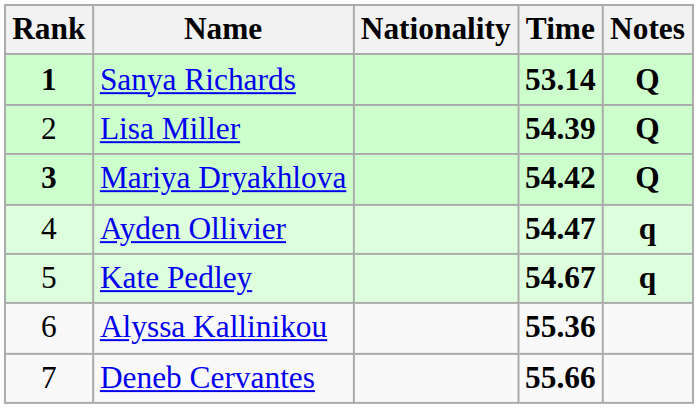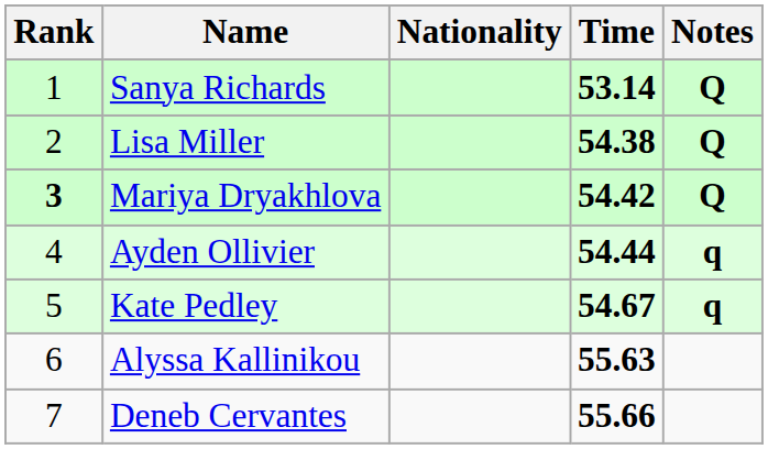Sanya Richards | Rank: bold -> normal
Lisa Miller | Time: 54.39 -> 54.38
Ayden Ollivier | Time: 54.47 -> 54.44
Alyssa Kallinikou | Time: 55.36 -> 55.63
